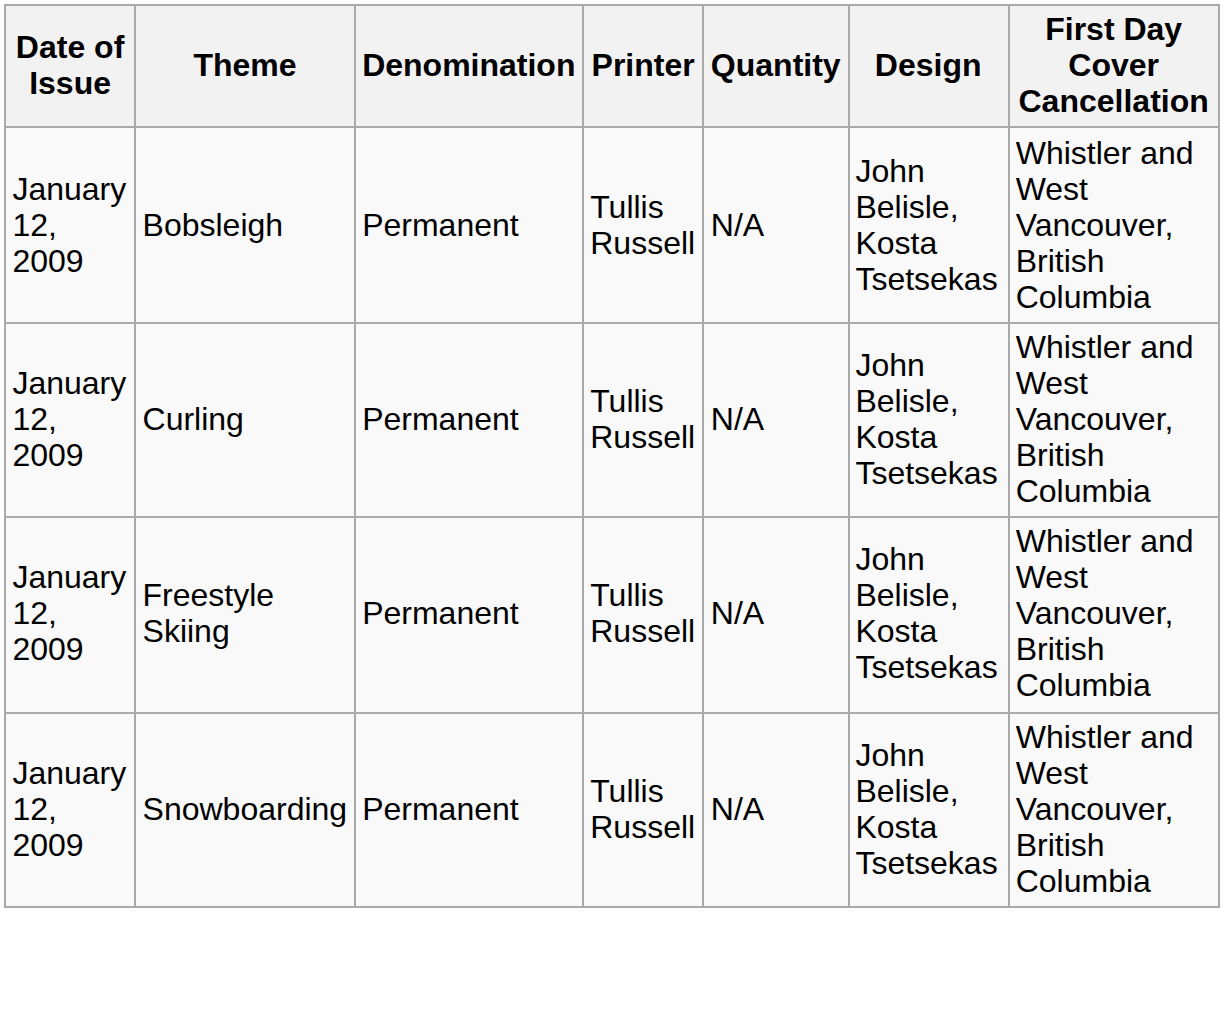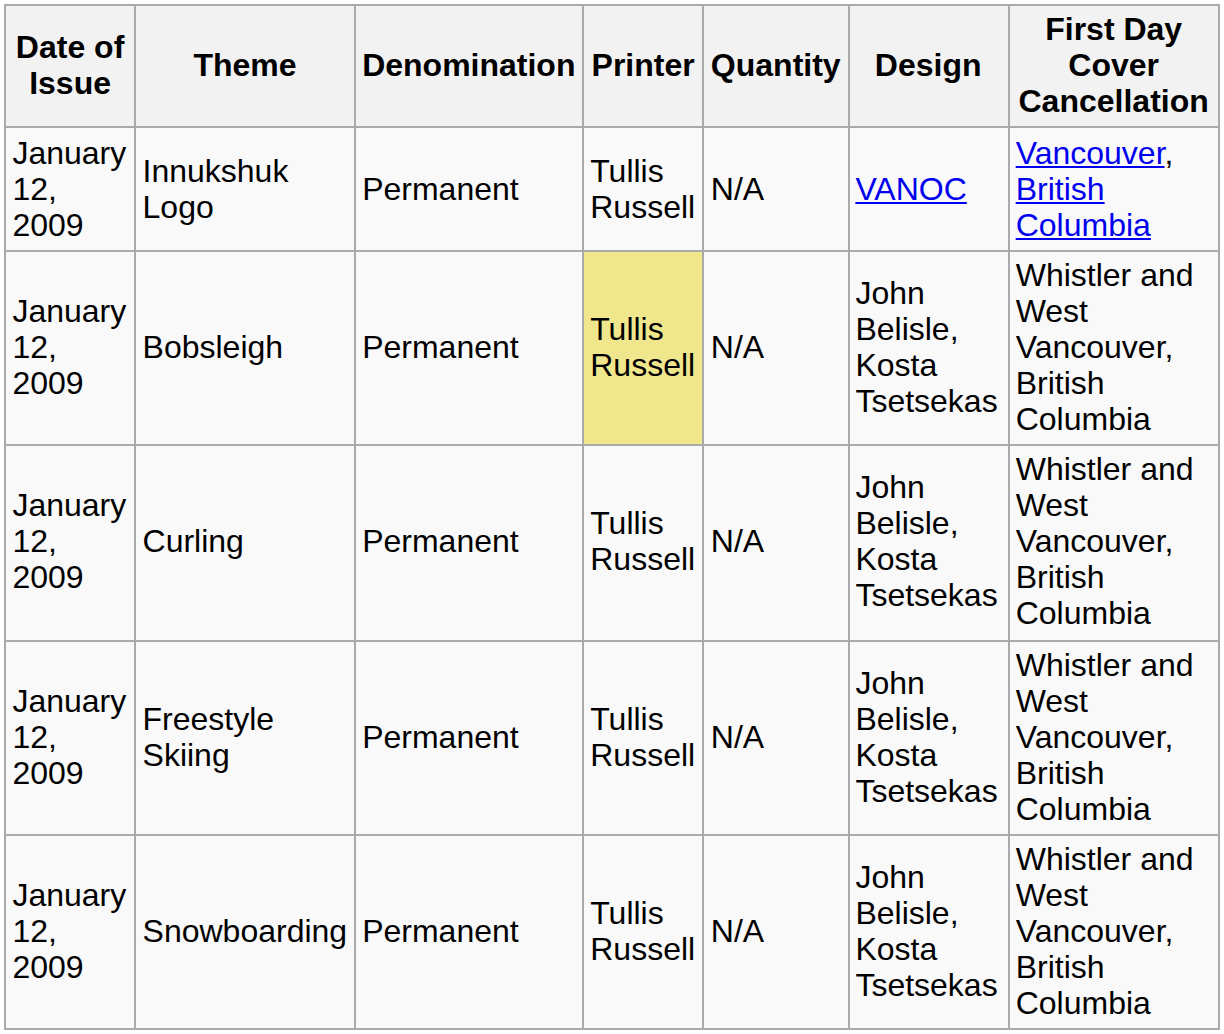+ row: January 12, 2009 | Innukshuk Logo | Permanent | Tullis Russell | N/A | VANOC | Vancouver, British Columbia
Bobsleigh | Printer: no background -> khaki background
